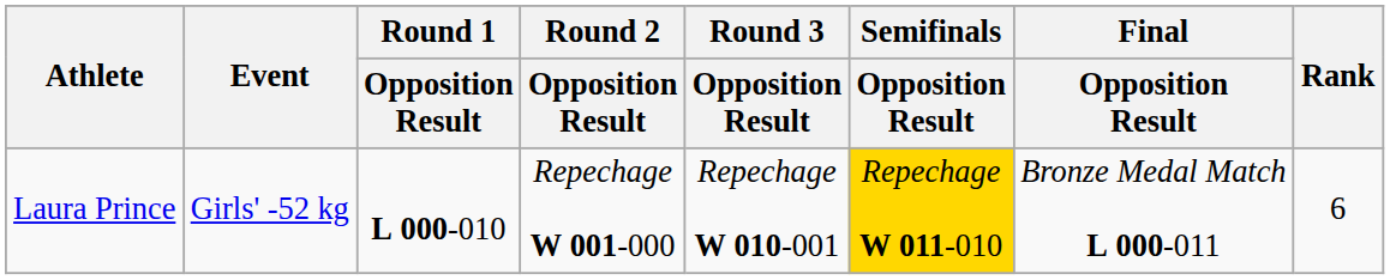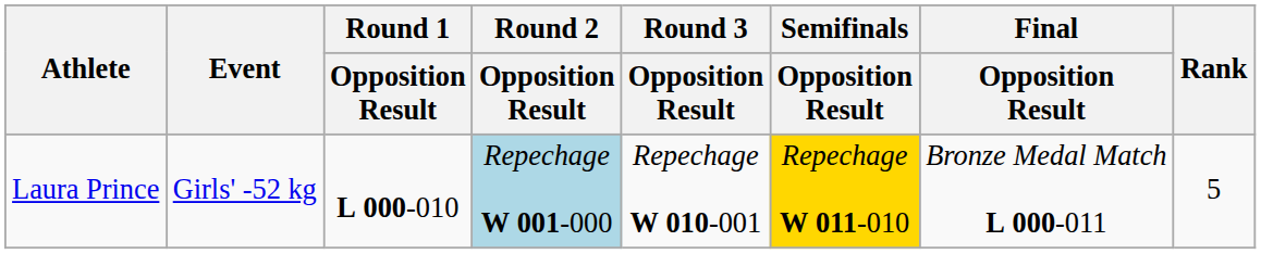Laura Prince | Round 2 / Opposition Result: no background -> lightblue background
Laura Prince | Rank: 6 -> 5
